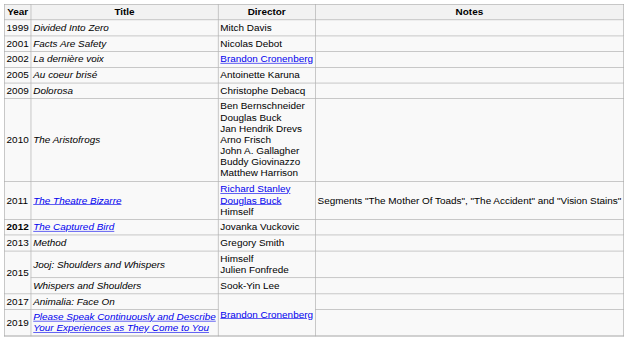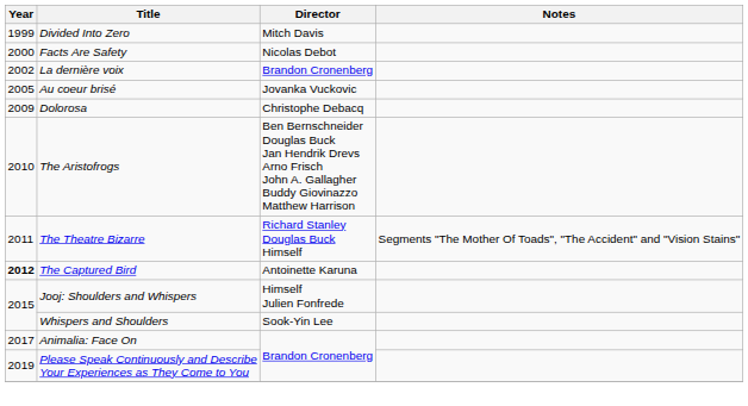Facts Are Safety | Year: 2001 -> 2000
Au coeur brisé | Director: Antoinette Karuna -> Jovanka Vuckovic
The Captured Bird | Director: Jovanka Vuckovic -> Antoinette Karuna
- row: 2013 | Method | Gregory Smith
